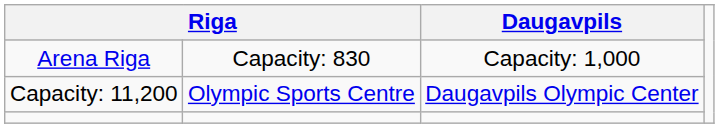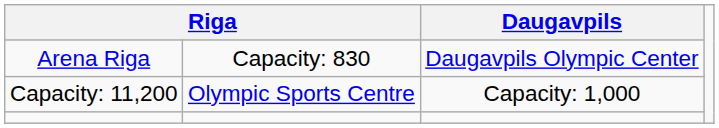Arena Riga | Daugavpils: Capacity: 1,000 -> Daugavpils Olympic Center
Capacity: 11,200 | Daugavpils: Daugavpils Olympic Center -> Capacity: 1,000
